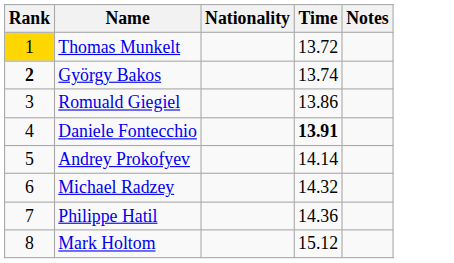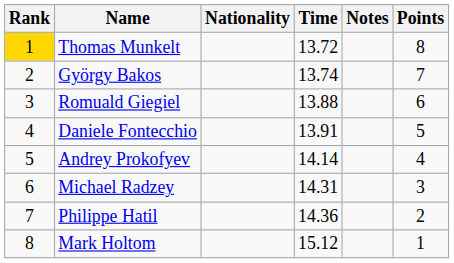+ column: Points | 8 | 7 | 6 | 5 | 4 | 3 | 2 | 1
György Bakos | Rank: bold -> normal
Romuald Giegiel | Time: 13.86 -> 13.88
Daniele Fontecchio | Time: bold -> normal
Michael Radzey | Time: 14.32 -> 14.31
